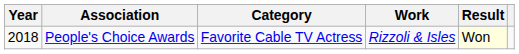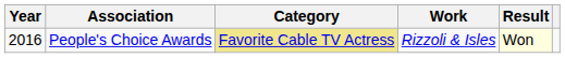People's Choice Awards | Year: 2018 -> 2016
People's Choice Awards | Category: no background -> khaki background
